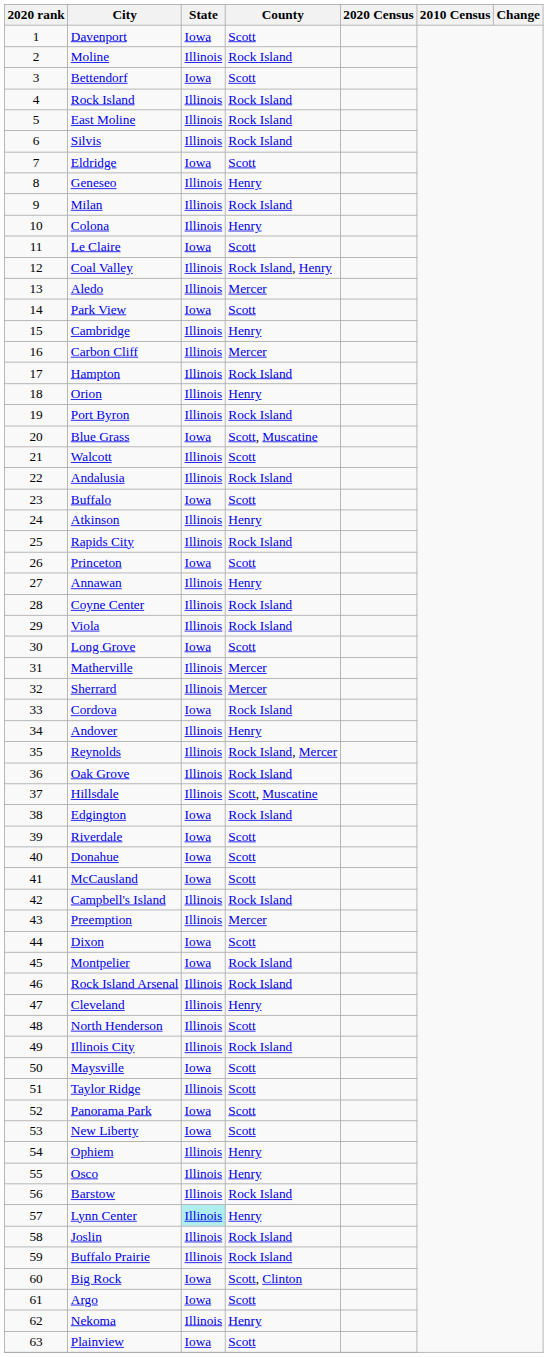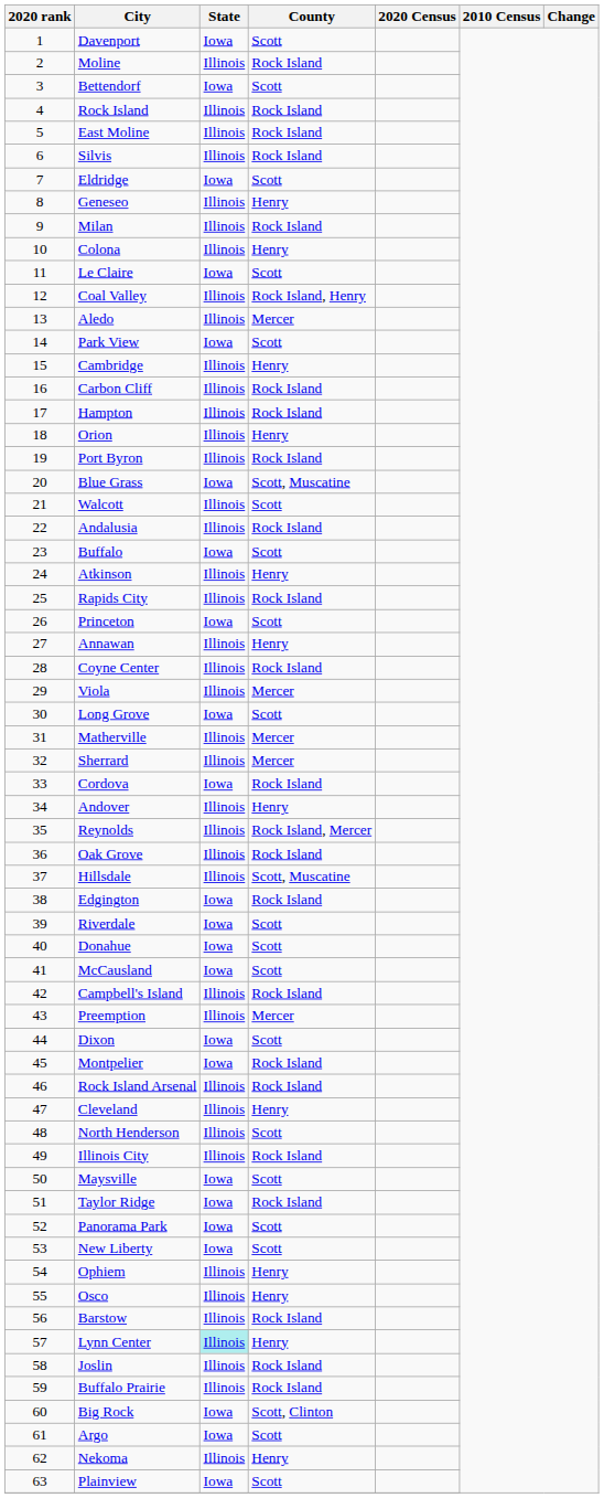Carbon Cliff | County: Mercer -> Rock Island
Viola | County: Rock Island -> Mercer
Taylor Ridge | State: Illinois -> Iowa
Taylor Ridge | County: Scott -> Rock Island
